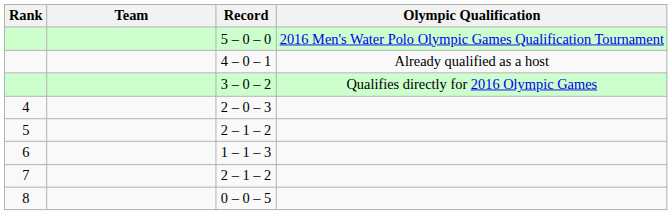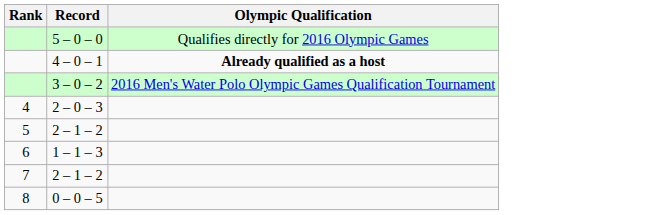- column: Team
5 – 0 – 0 | Olympic Qualification: 2016 Men's Water Polo Olympic Games Qualification Tournament -> Qualifies directly for 2016 Olympic Games
4 – 0 – 1 | Olympic Qualification: normal -> bold
3 – 0 – 2 | Olympic Qualification: Qualifies directly for 2016 Olympic Games -> 2016 Men's Water Polo Olympic Games Qualification Tournament
